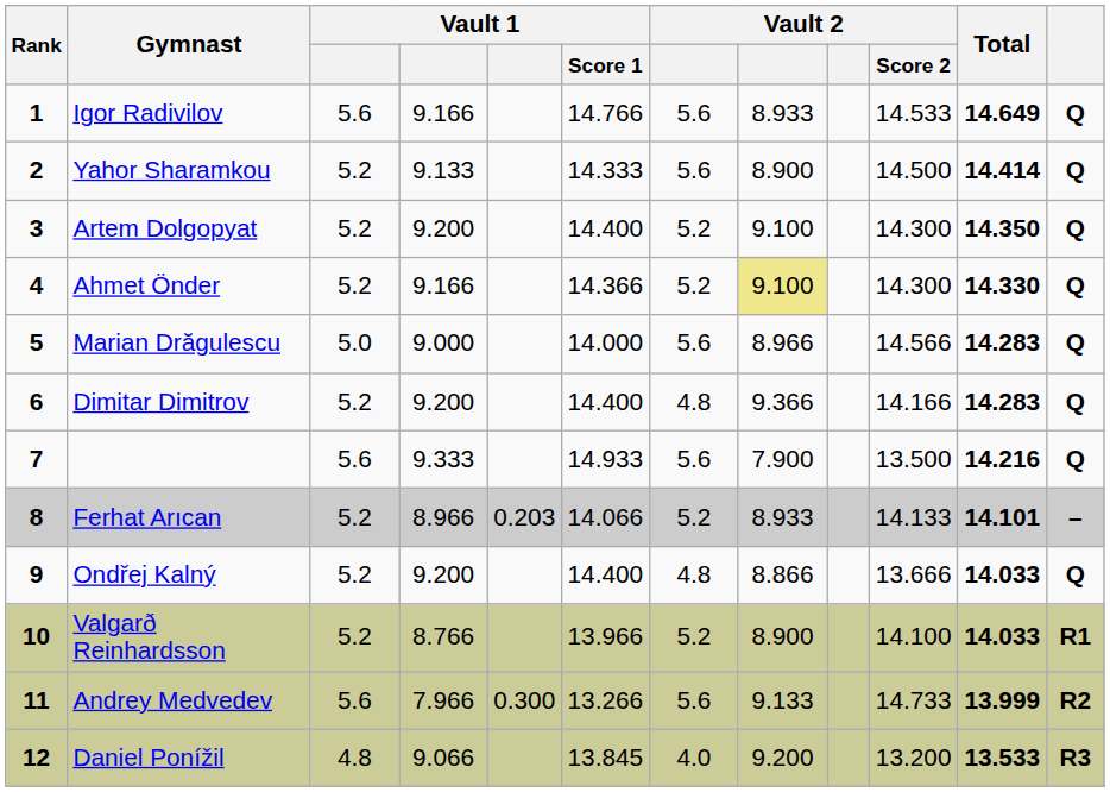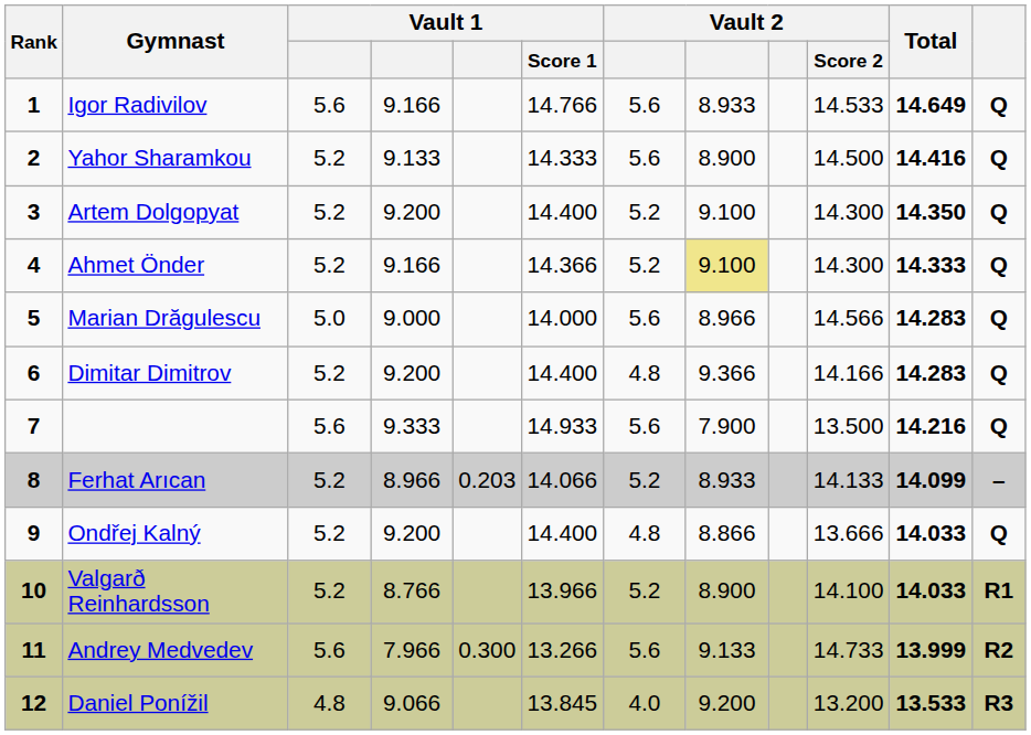Yahor Sharamkou | Total: 14.414 -> 14.416
Ahmet Önder | Total: 14.330 -> 14.333
Ferhat Arıcan | Total: 14.101 -> 14.099
